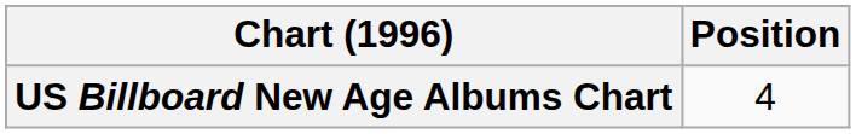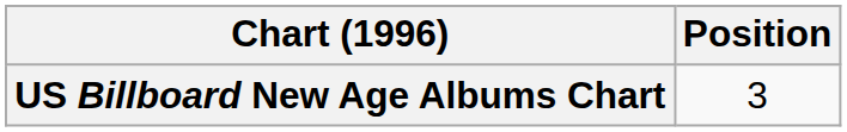US Billboard New Age Albums Chart | Position: 4 -> 3
